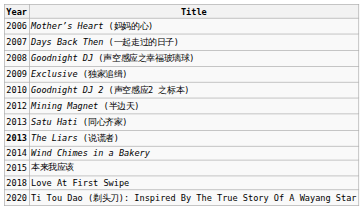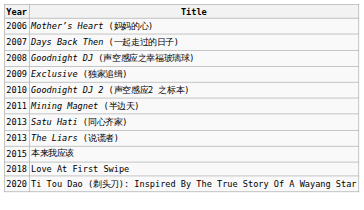Mining Magnet (半边天) | Year: 2012 -> 2011
The Liars (说谎者) | Year: bold -> normal
- row: 2014 | Wind Chimes in a Bakery
